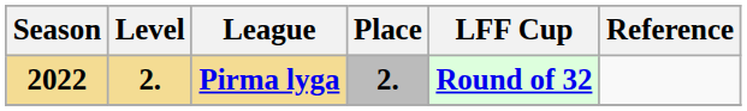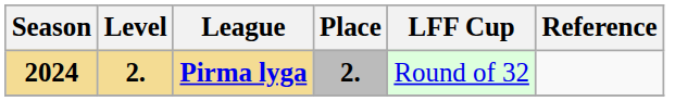Pirma lyga | Season: 2022 -> 2024
Pirma lyga | LFF Cup: bold -> normal
